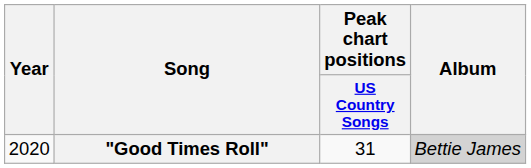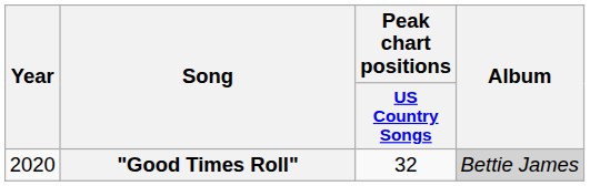"Good Times Roll" | Peak chart positions / US Country Songs: 31 -> 32
